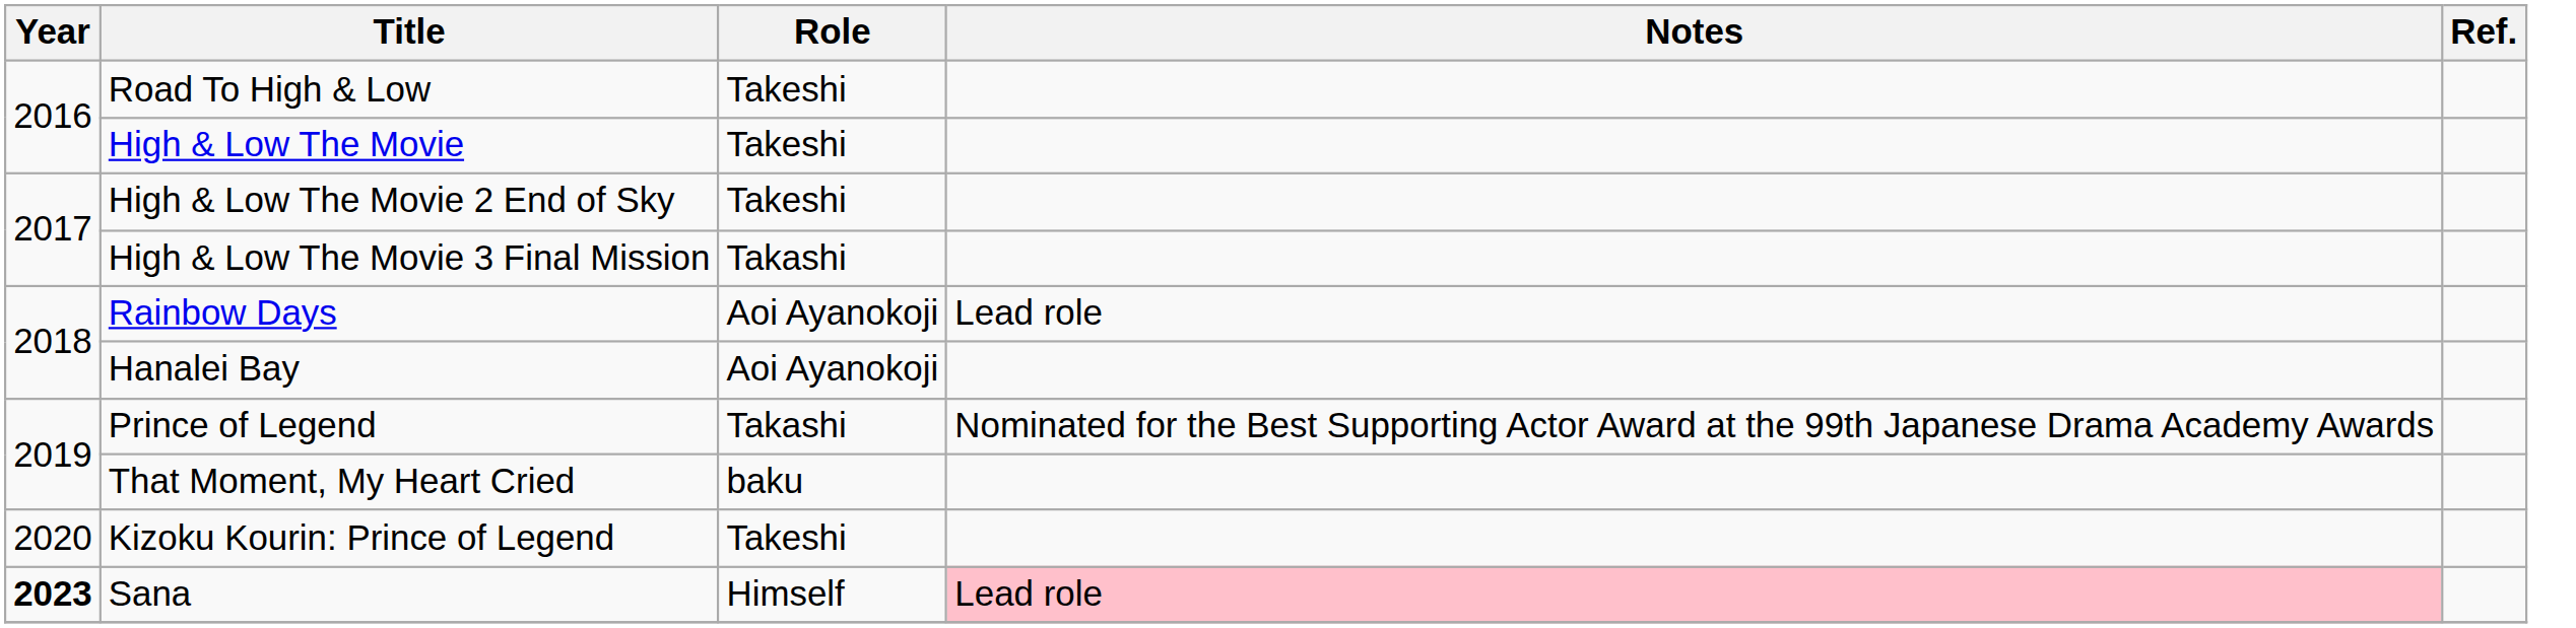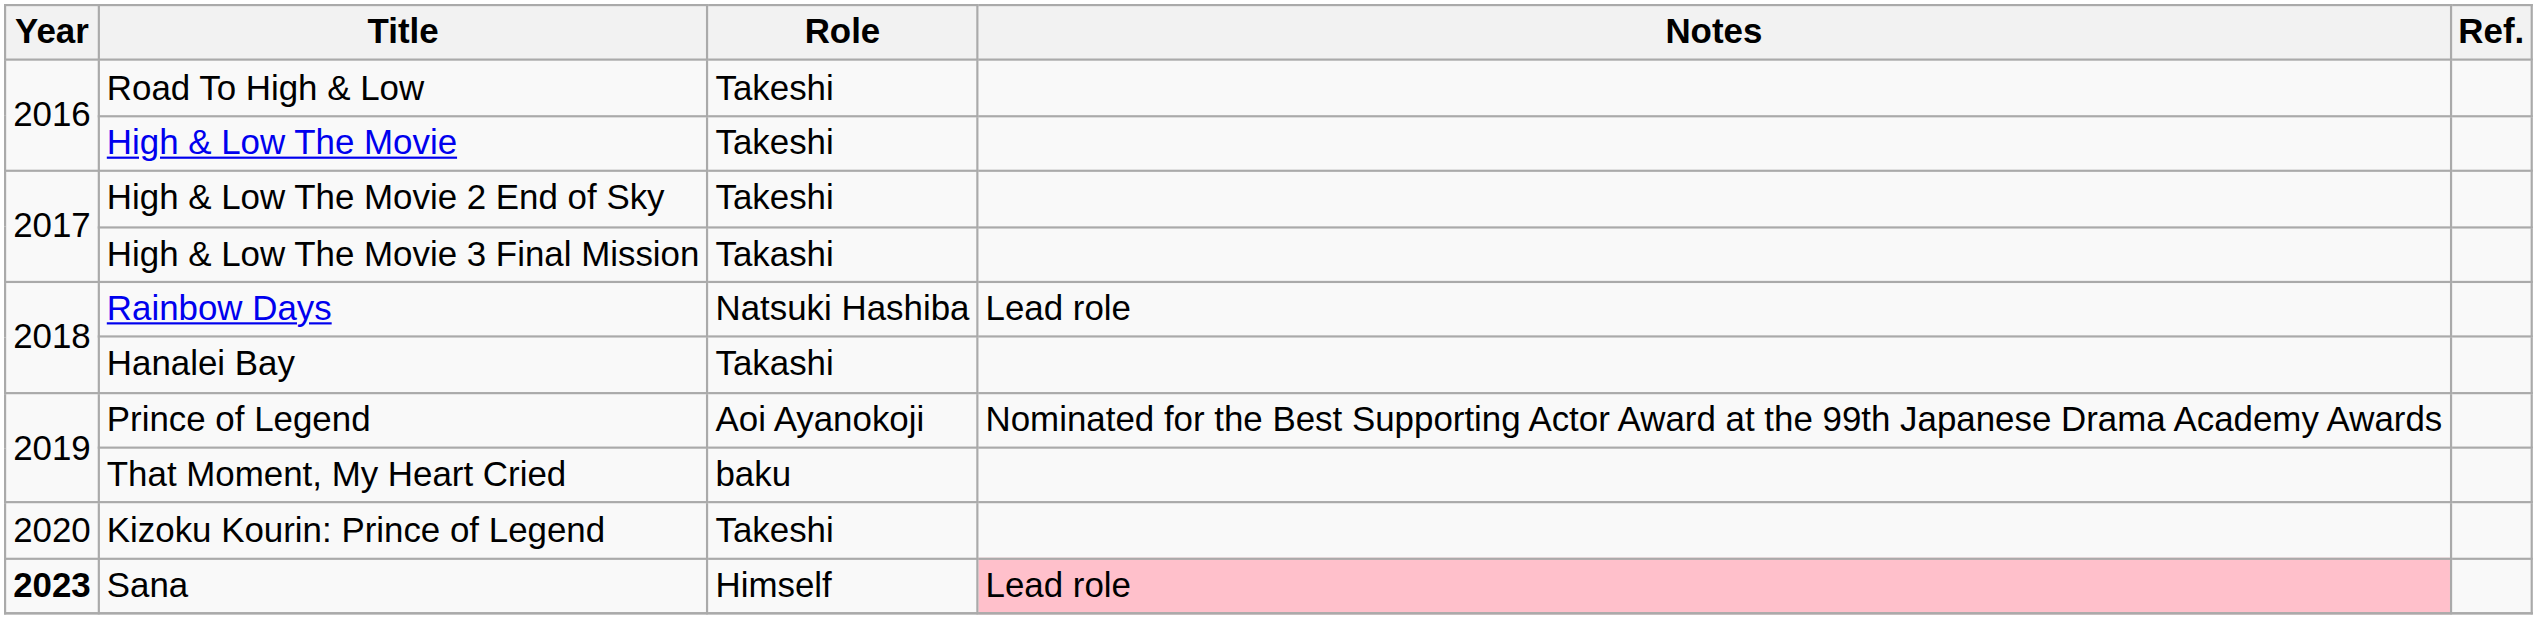Rainbow Days | Role: Aoi Ayanokoji -> Natsuki Hashiba
Hanalei Bay | Role: Aoi Ayanokoji -> Takashi
Prince of Legend | Role: Takashi -> Aoi Ayanokoji
